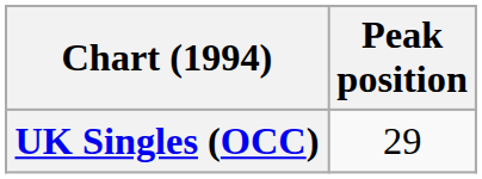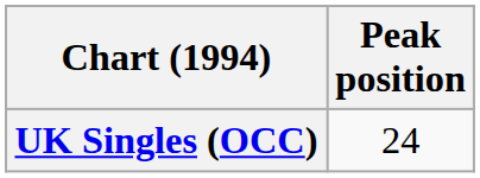UK Singles (OCC) | Peak position: 29 -> 24
